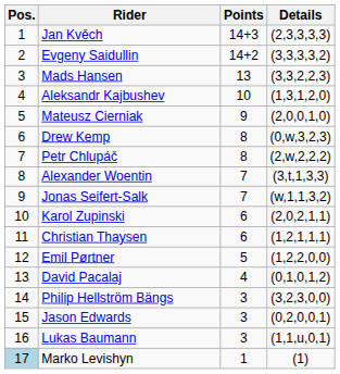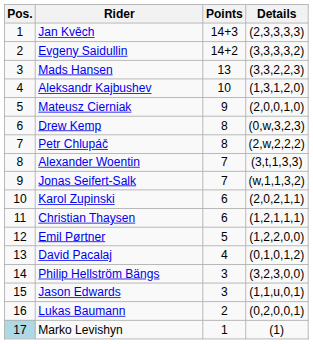Jason Edwards | Details: (0,2,0,0,1) -> (1,1,u,0,1)
Lukas Baumann | Points: 3 -> 2
Lukas Baumann | Details: (1,1,u,0,1) -> (0,2,0,0,1)
